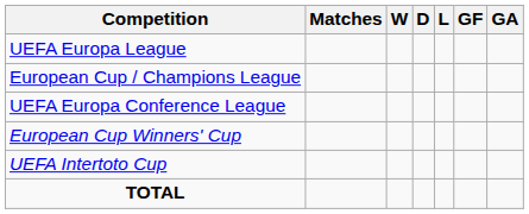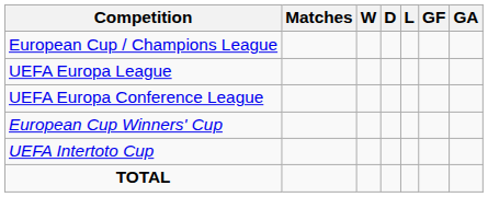rows swapped: European Cup / Champions League <-> UEFA Europa League
